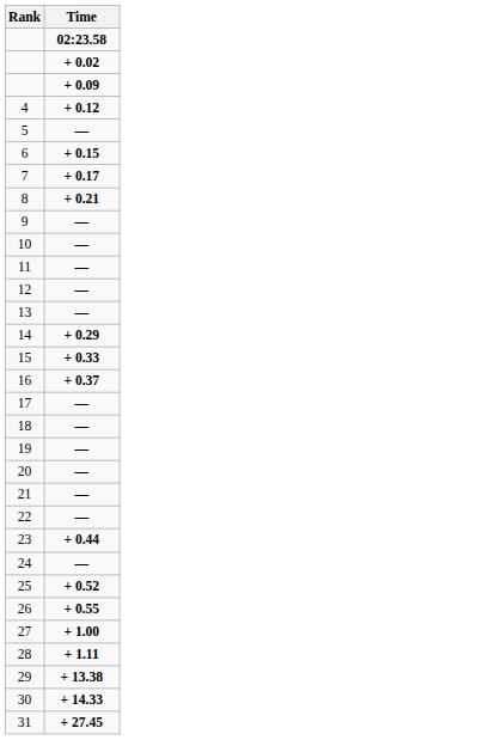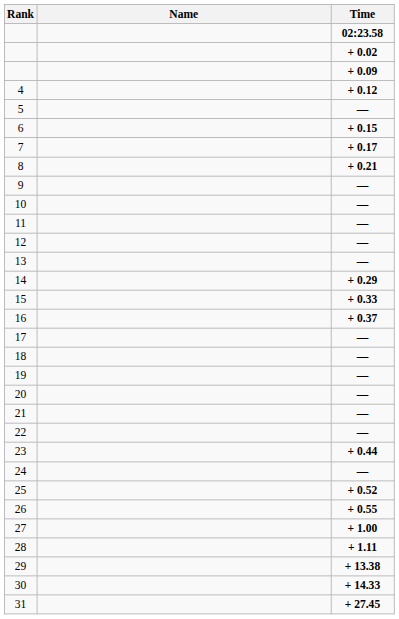+ column: Name
